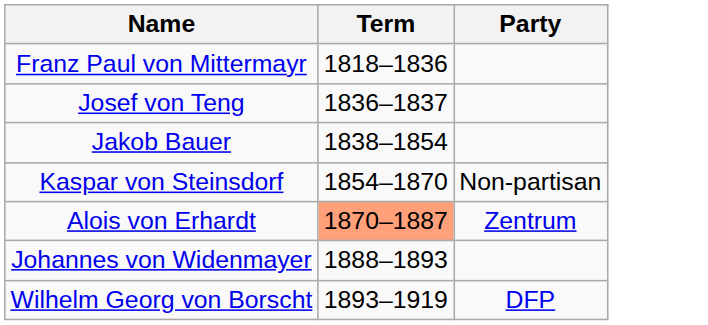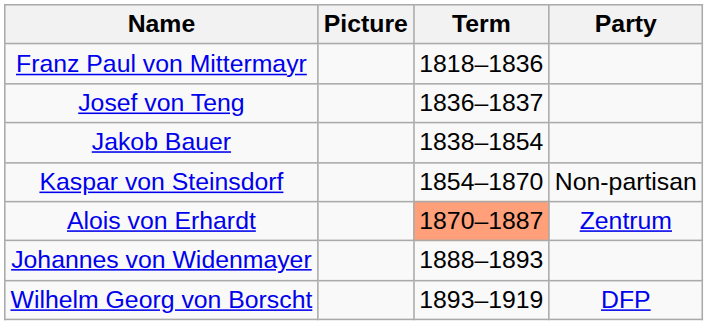+ column: Picture
